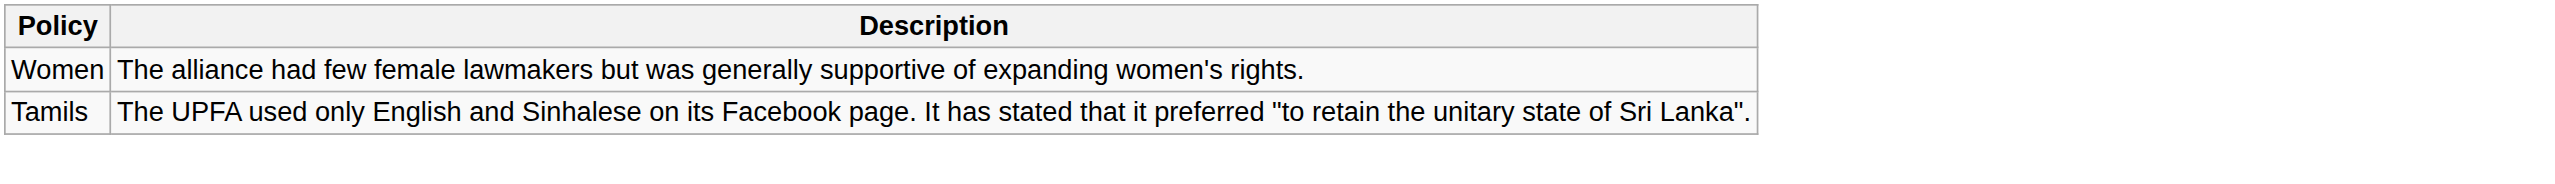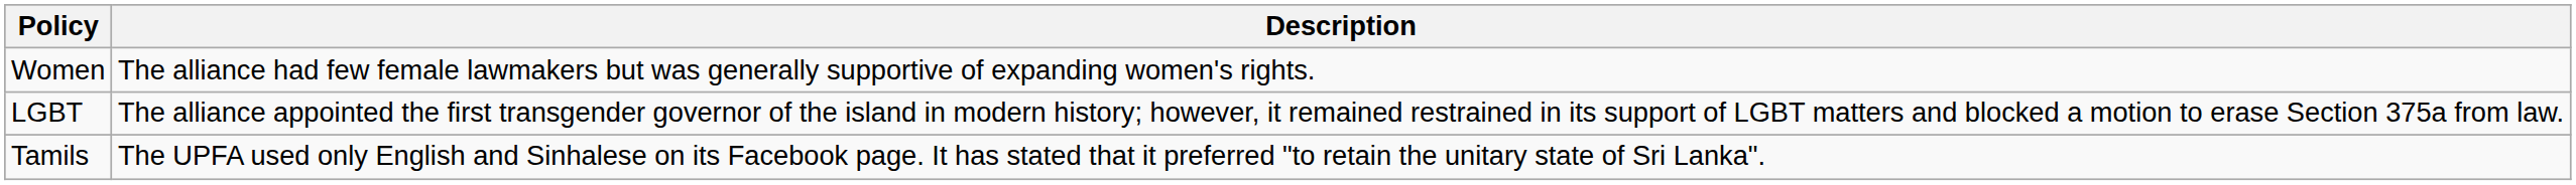+ row: LGBT | The alliance appointed the first transgender governor of the island in modern history; however, it remained restrained in its support of LGBT matters and blocked a motion to erase Section 375a from law.
